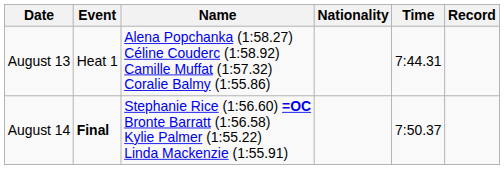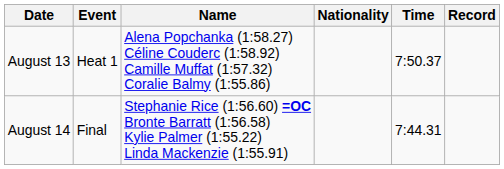August 13 | Time: 7:44.31 -> 7:50.37
August 14 | Event: bold -> normal
August 14 | Time: 7:50.37 -> 7:44.31
